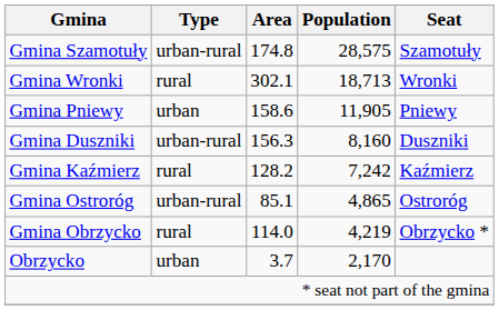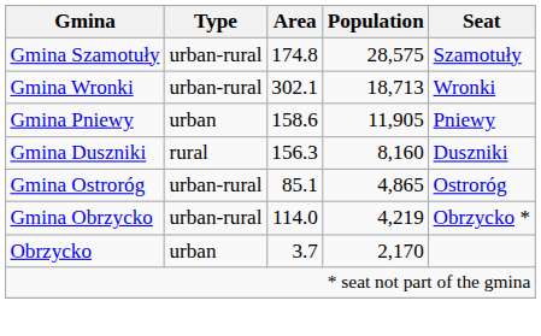Gmina Wronki | Type: rural -> urban-rural
Gmina Duszniki | Type: urban-rural -> rural
- row: Gmina Kaźmierz | rural | 128.2 | 7,242 | Kaźmierz
Gmina Obrzycko | Type: rural -> urban-rural
